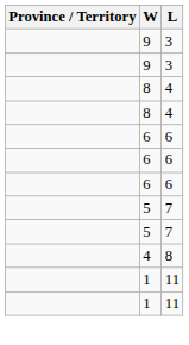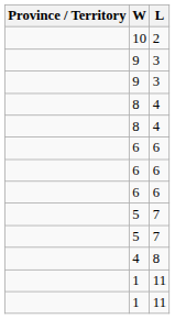+ row: 10 | 2
